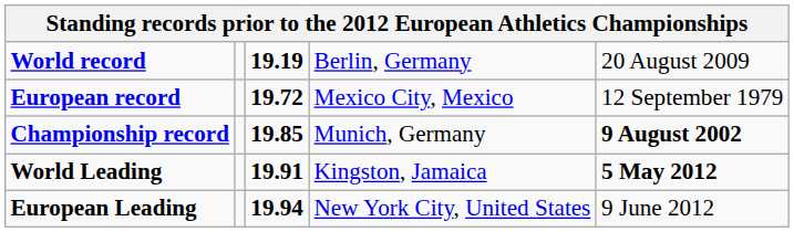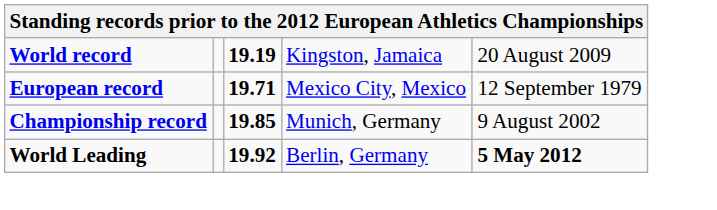World record | column 4: Berlin, Germany -> Kingston, Jamaica
European record | column 3: 19.72 -> 19.71
Championship record | column 5: bold -> normal
World Leading | column 3: 19.91 -> 19.92
World Leading | column 4: Kingston, Jamaica -> Berlin, Germany
- row: European Leading | 19.94 | New York City, United States | 9 June 2012
